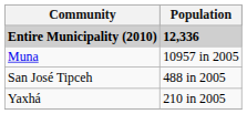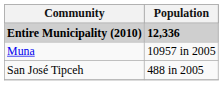- row: Yaxhá | 210 in 2005
